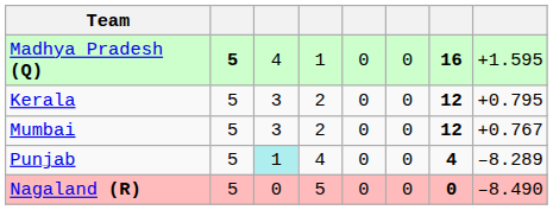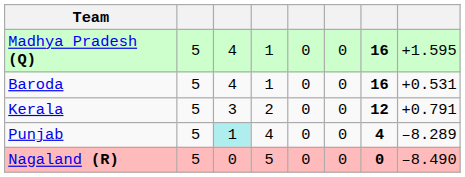Madhya Pradesh (Q) | column 2: bold -> normal
+ row: Baroda | 5 | 4 | 1 | 0 | 0 | 16 | +0.531
Kerala | column 8: +0.795 -> +0.791
- row: Mumbai | 5 | 3 | 2 | 0 | 0 | 12 | +0.767
